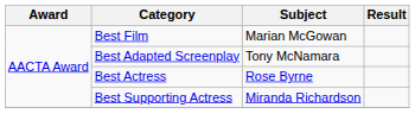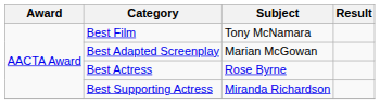Best Film | Subject: Marian McGowan -> Tony McNamara
Best Adapted Screenplay | Subject: Tony McNamara -> Marian McGowan
